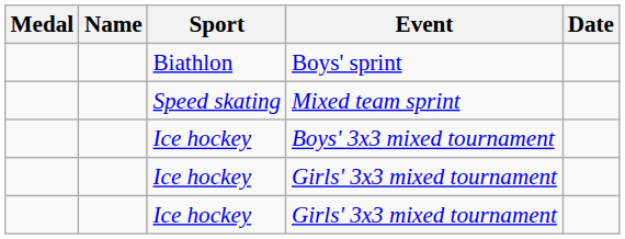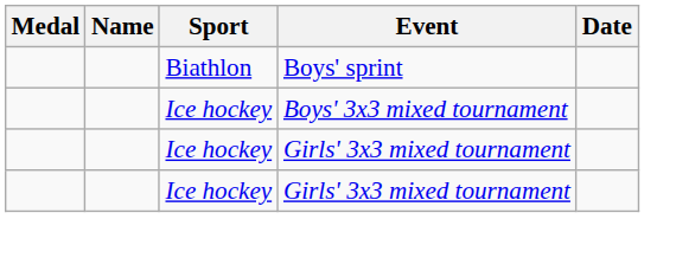- row: Speed skating | Mixed team sprint
